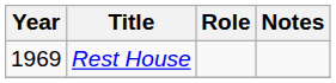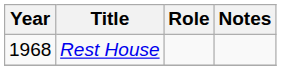Rest House | Year: 1969 -> 1968
